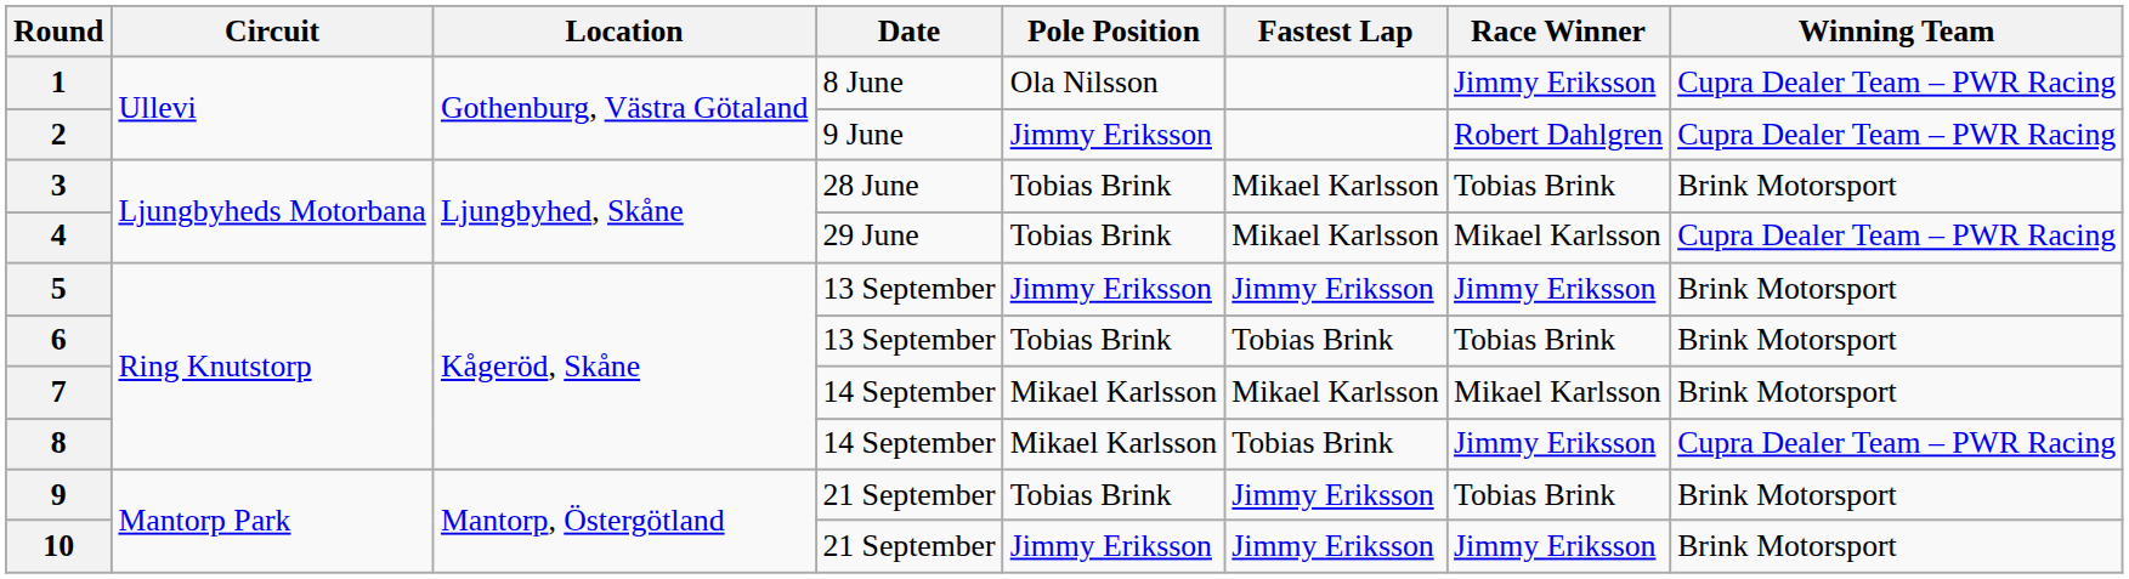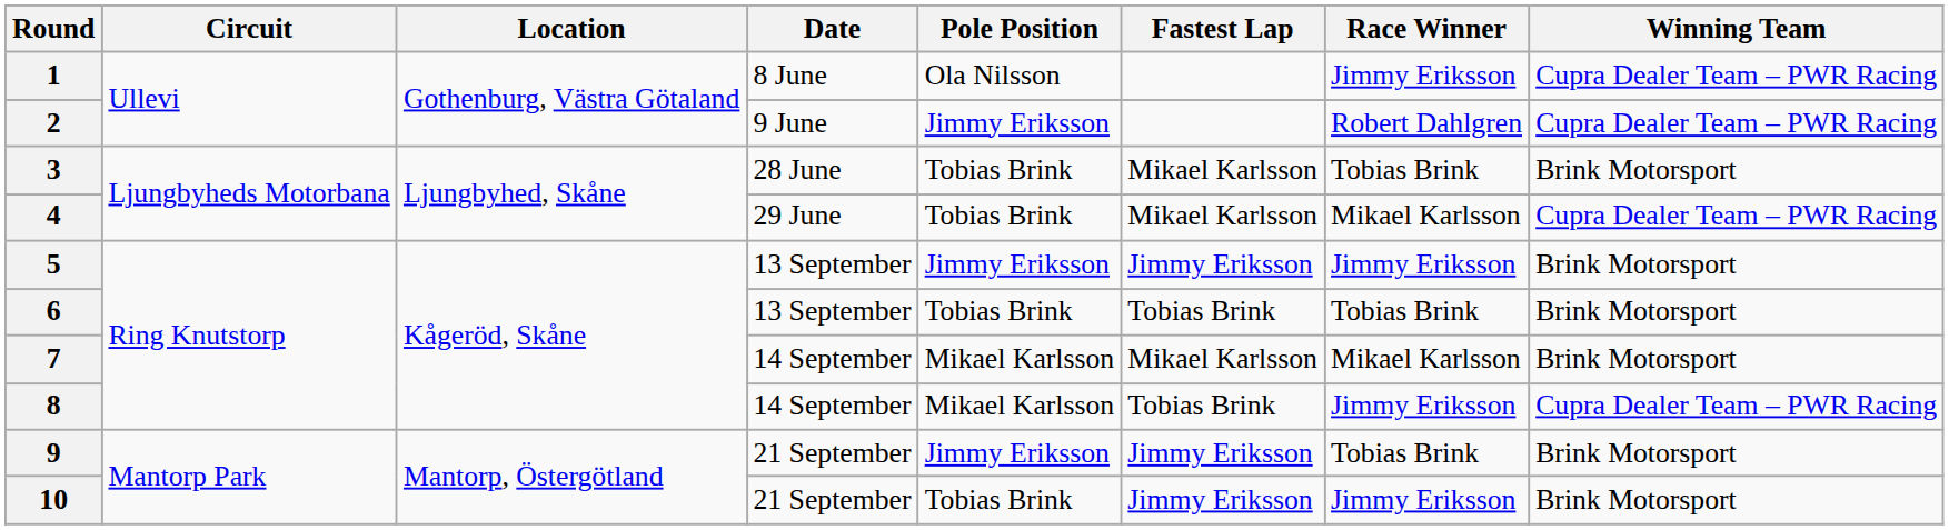9 | Pole Position: Tobias Brink -> Jimmy Eriksson
10 | Pole Position: Jimmy Eriksson -> Tobias Brink
